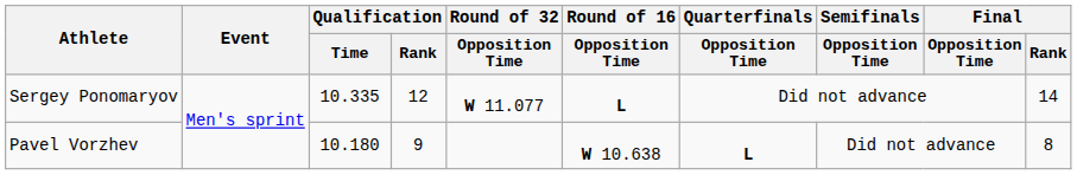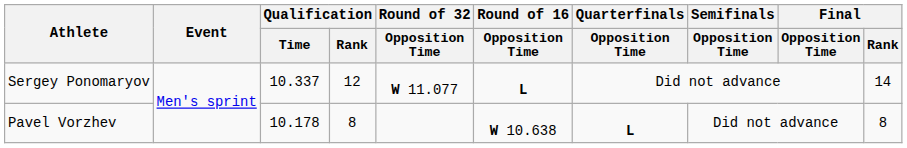Sergey Ponomaryov | Qualification / Time: 10.335 -> 10.337
Pavel Vorzhev | Qualification / Time: 10.180 -> 10.178
Pavel Vorzhev | Qualification / Rank: 9 -> 8
